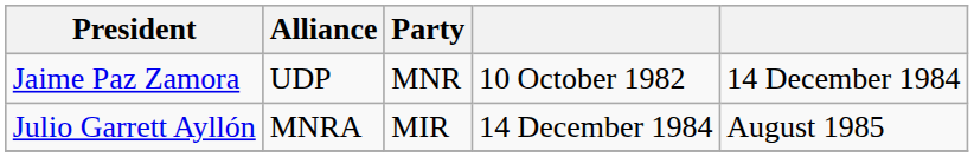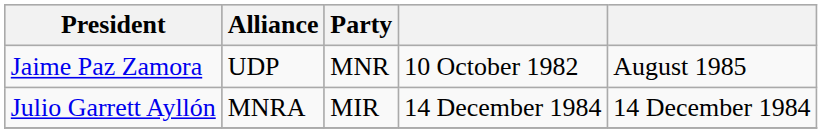Jaime Paz Zamora | column 5: 14 December 1984 -> August 1985
Julio Garrett Ayllón | column 5: August 1985 -> 14 December 1984
